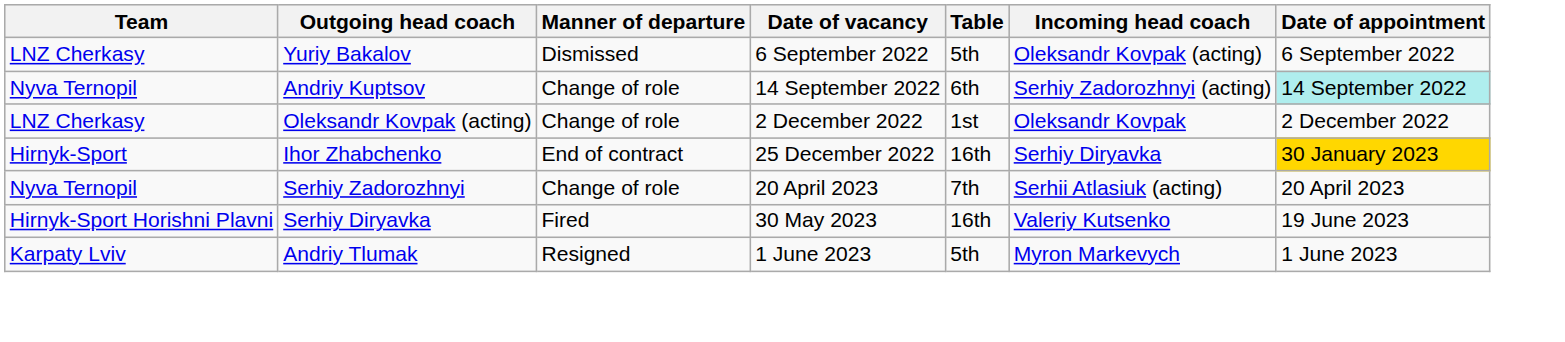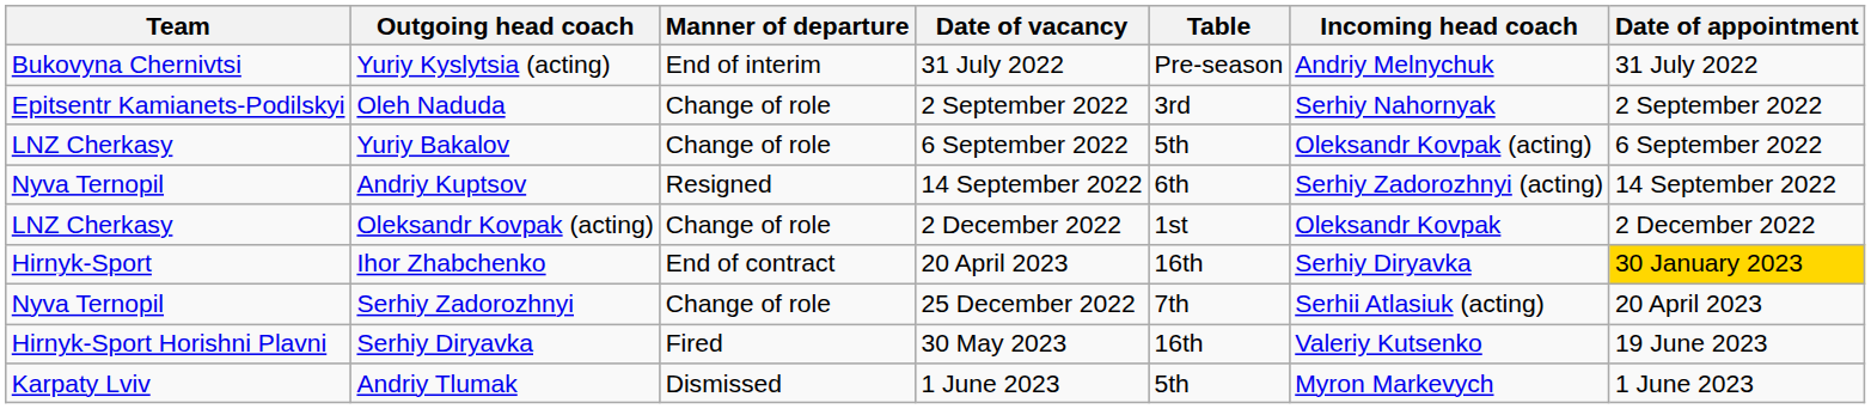+ row: Bukovyna Chernivtsi | Yuriy Kyslytsia (acting) | End of interim | 31 July 2022 | Pre-season | Andriy Melnychuk | 31 July 2022
+ row: Epitsentr Kamianets-Podilskyi | Oleh Naduda | Change of role | 2 September 2022 | 3rd | Serhiy Nahornyak | 2 September 2022
Yuriy Bakalov | Manner of departure: Dismissed -> Change of role
Andriy Kuptsov | Manner of departure: Change of role -> Resigned
Andriy Kuptsov | Date of appointment: paleturquoise background -> no background
Ihor Zhabchenko | Date of vacancy: 25 December 2022 -> 20 April 2023
Serhiy Zadorozhnyi | Date of vacancy: 20 April 2023 -> 25 December 2022
Andriy Tlumak | Manner of departure: Resigned -> Dismissed
